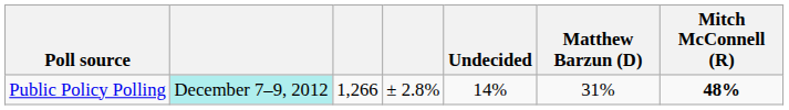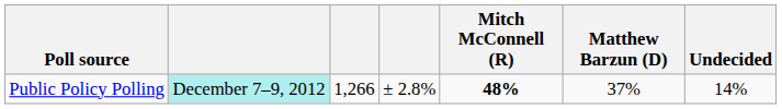columns swapped: Mitch McConnell (R) <-> Undecided
Public Policy Polling | Matthew Barzun (D): 31% -> 37%
